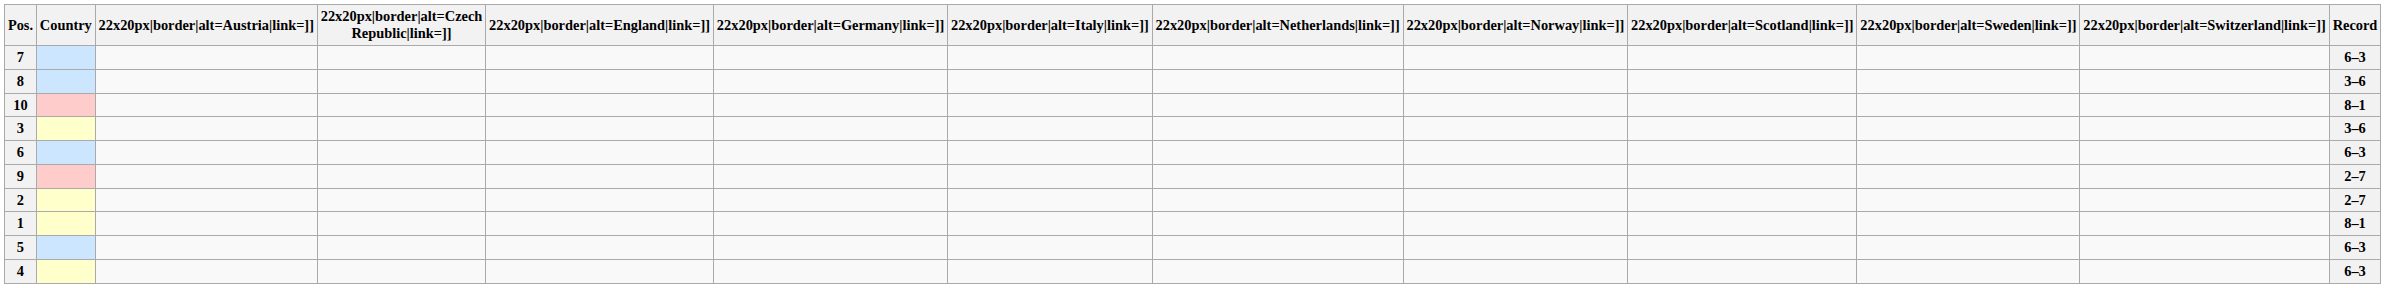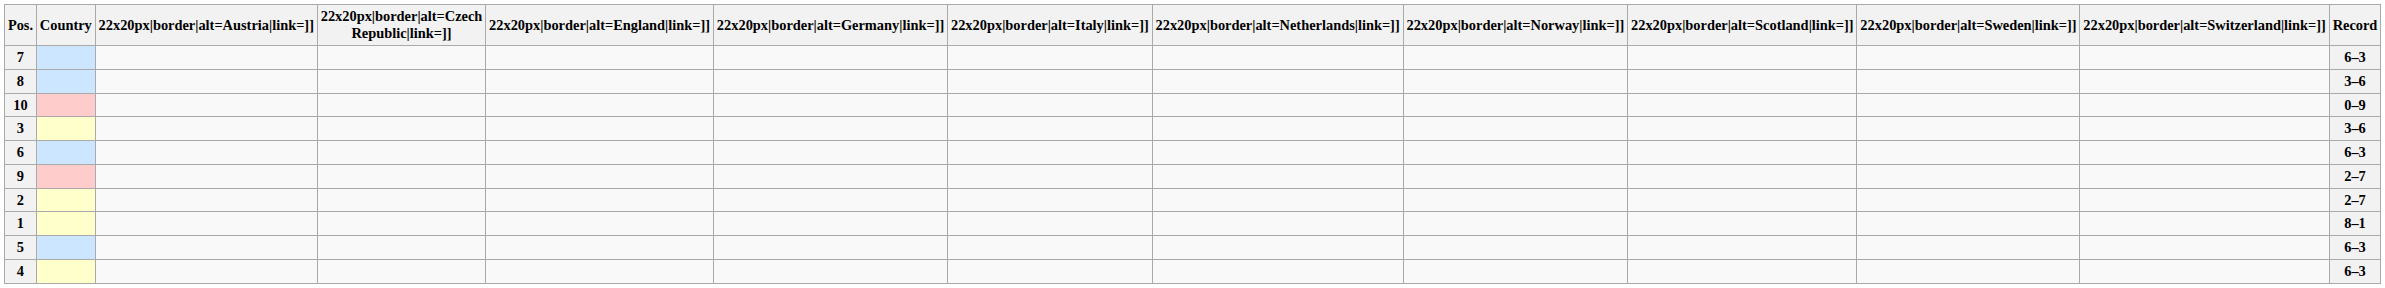10 | Record: 8–1 -> 0–9
